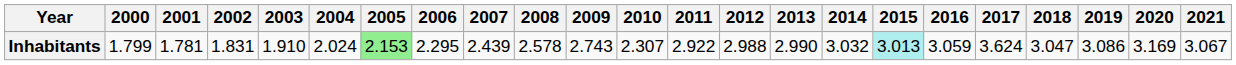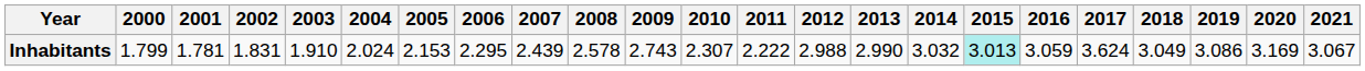Inhabitants | 2005: lightgreen background -> no background
Inhabitants | 2011: 2.922 -> 2.222
Inhabitants | 2018: 3.047 -> 3.049
